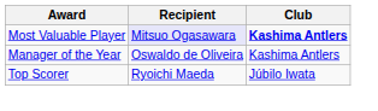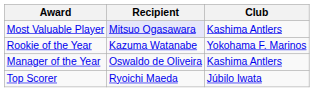Most Valuable Player | Club: bold -> normal
+ row: Rookie of the Year | Kazuma Watanabe | Yokohama F. Marinos
